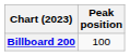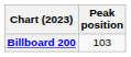Billboard 200 | Peak position: 100 -> 103
